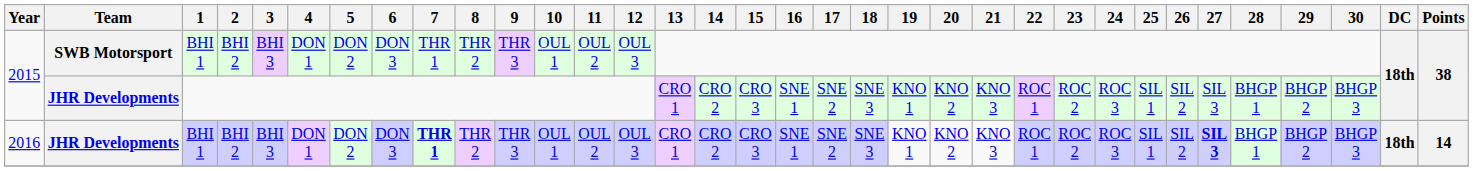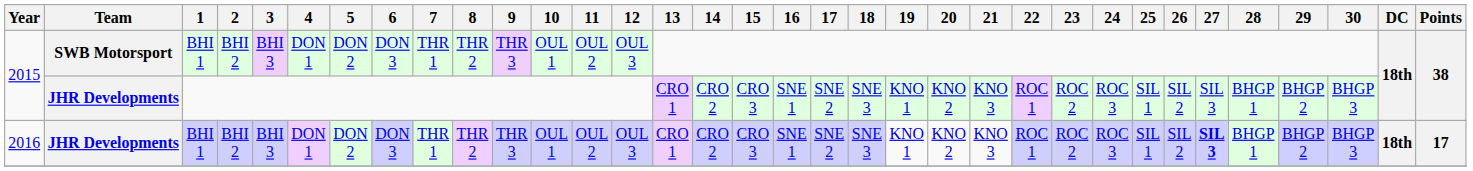2016 | 7: bold -> normal
2016 | Points: 14 -> 17
